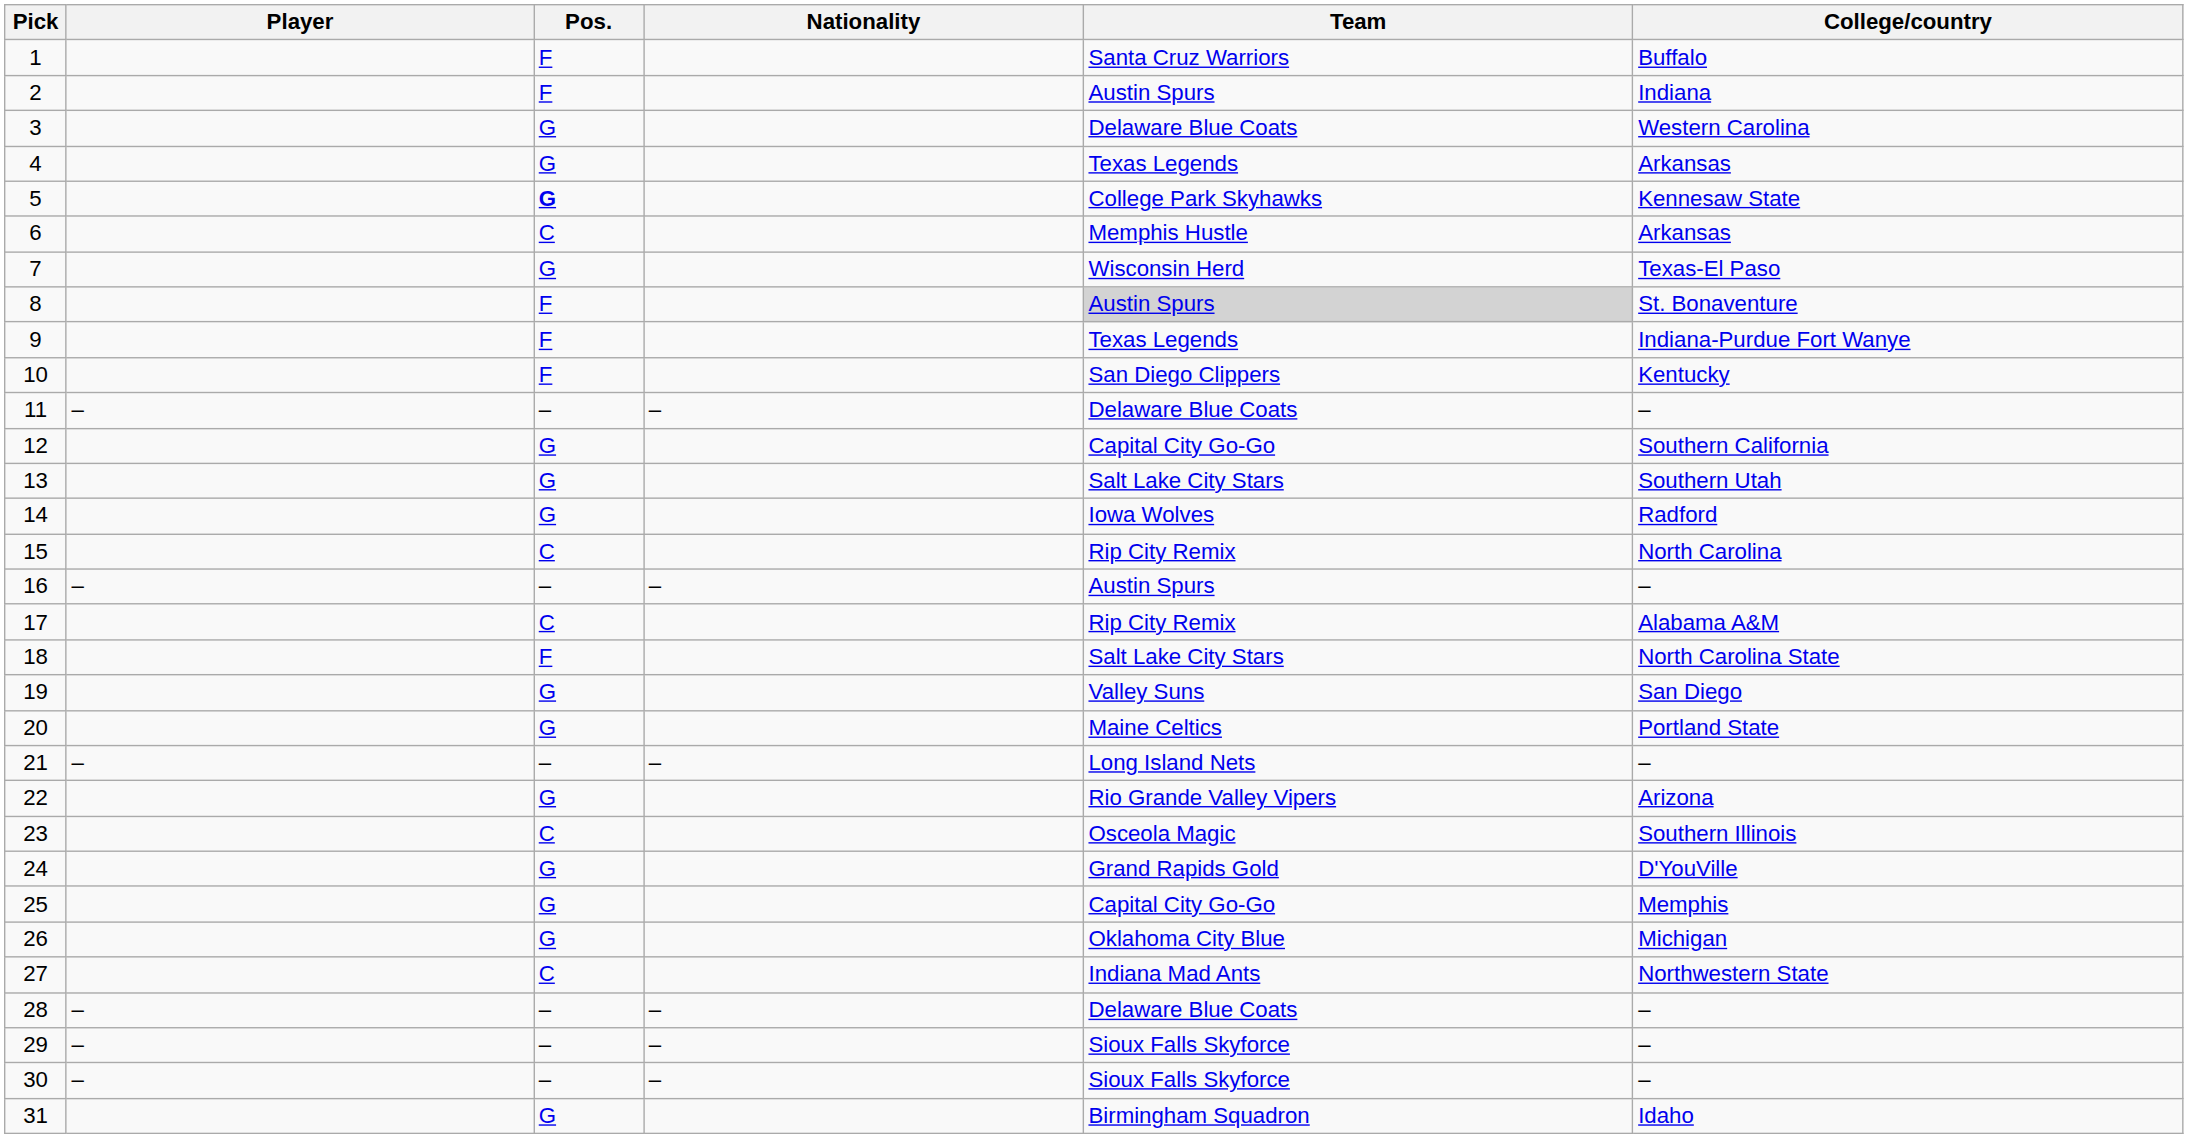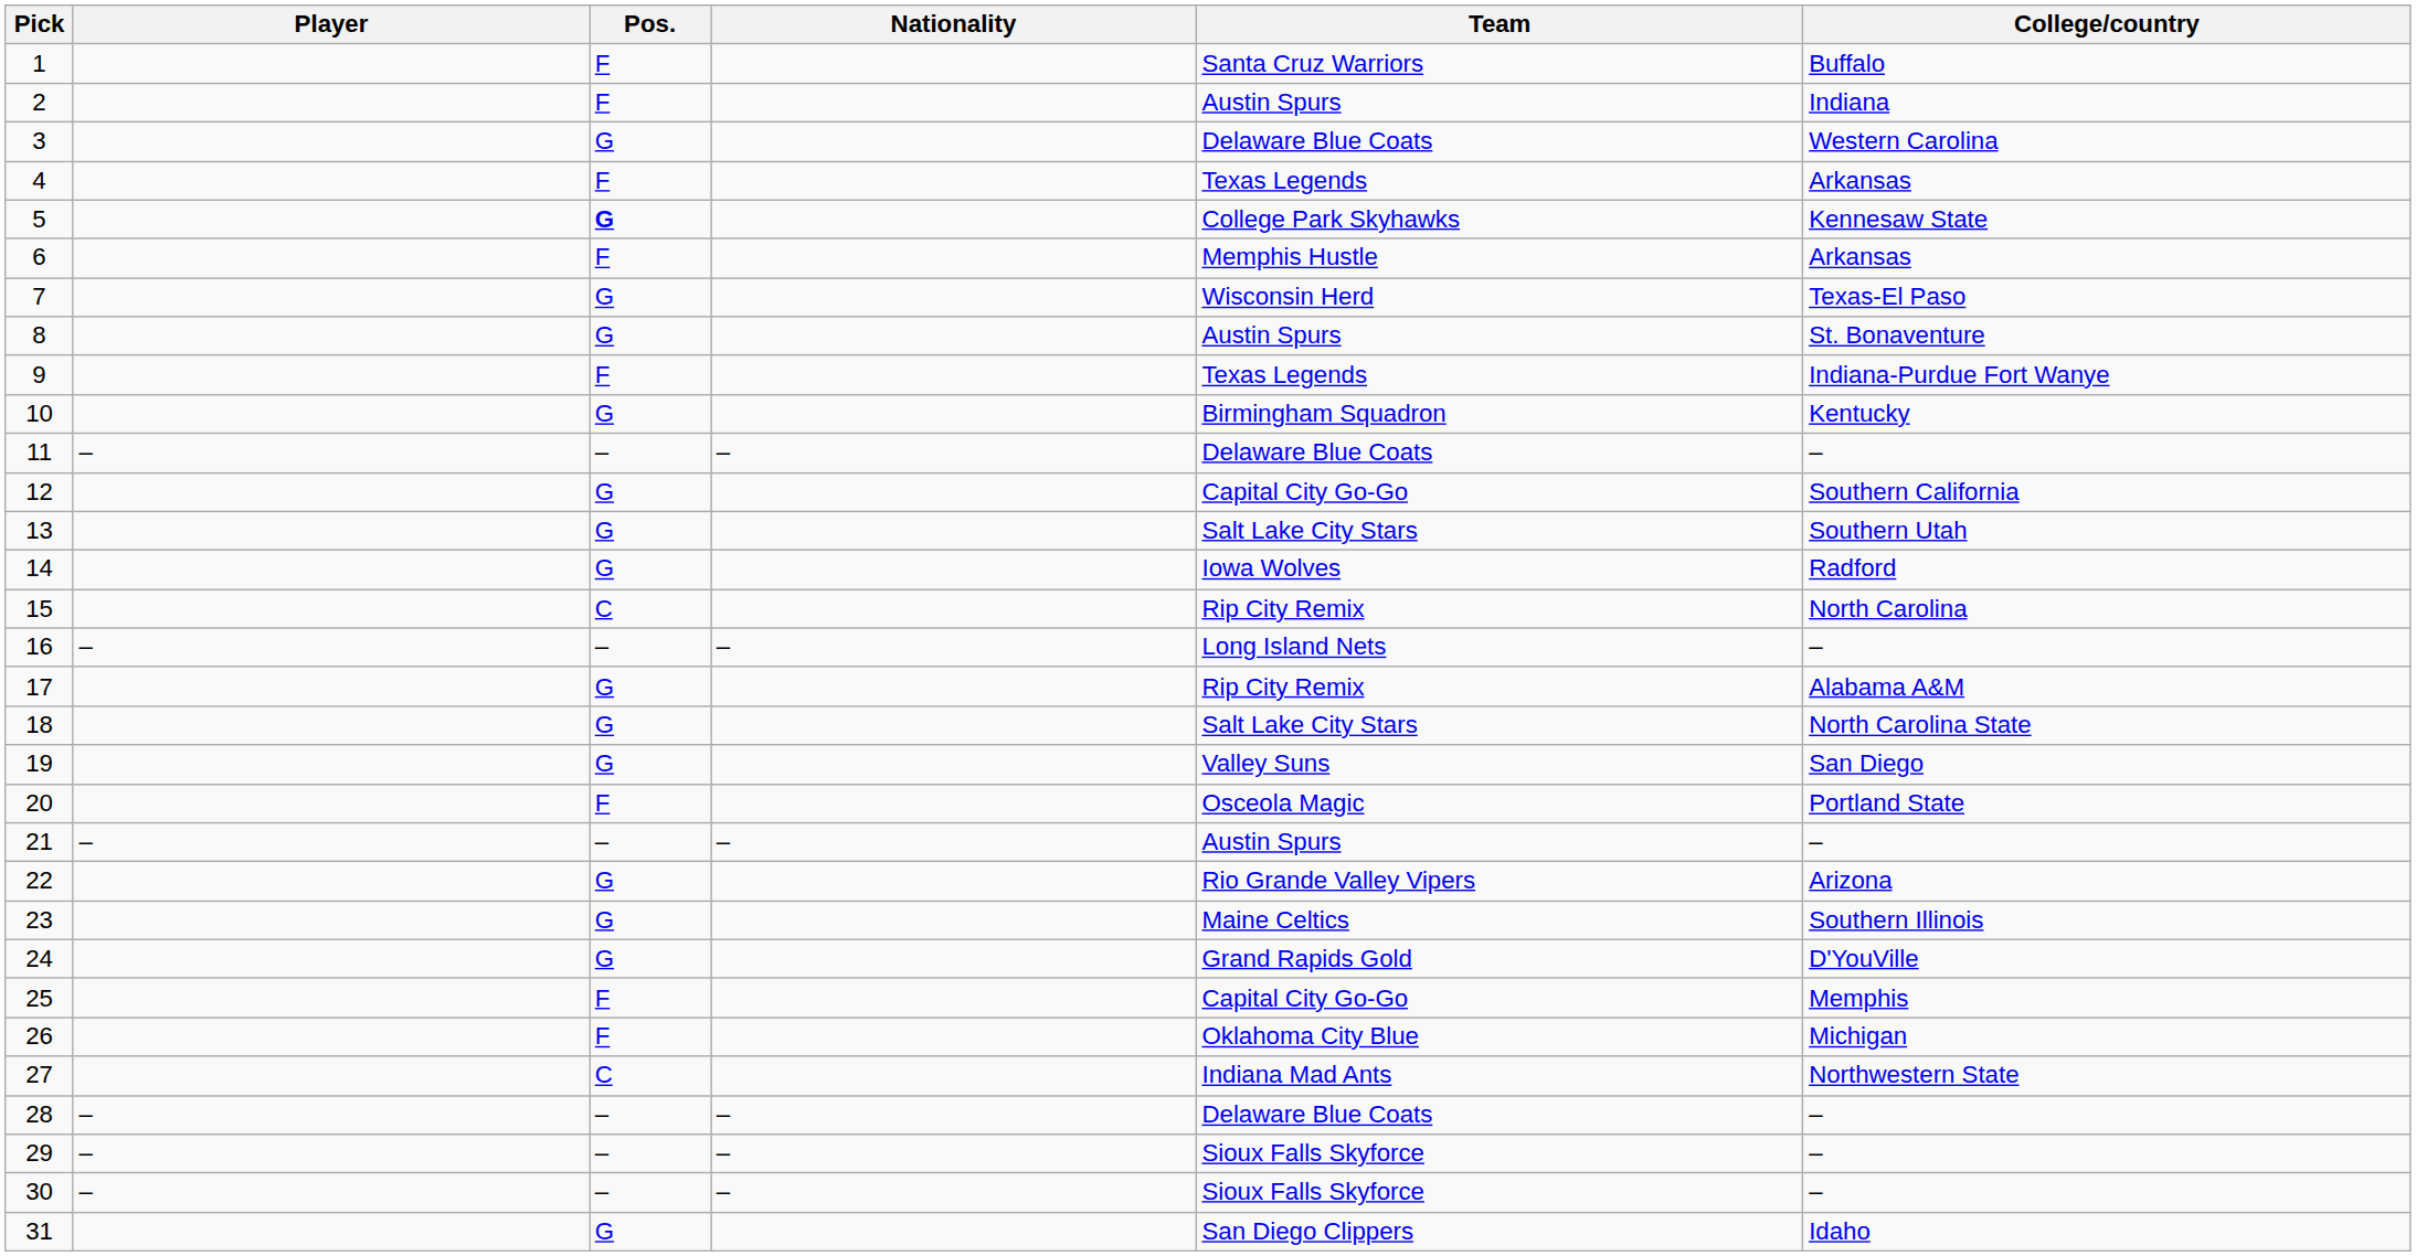4 | Pos.: G -> F
6 | Pos.: C -> F
8 | Pos.: F -> G
8 | Team: lightgrey background -> no background
10 | Pos.: F -> G
10 | Team: San Diego Clippers -> Birmingham Squadron
16 | Team: Austin Spurs -> Long Island Nets
17 | Pos.: C -> G
18 | Pos.: F -> G
20 | Pos.: G -> F
20 | Team: Maine Celtics -> Osceola Magic
21 | Team: Long Island Nets -> Austin Spurs
23 | Pos.: C -> G
23 | Team: Osceola Magic -> Maine Celtics
25 | Pos.: G -> F
26 | Pos.: G -> F
31 | Team: Birmingham Squadron -> San Diego Clippers
